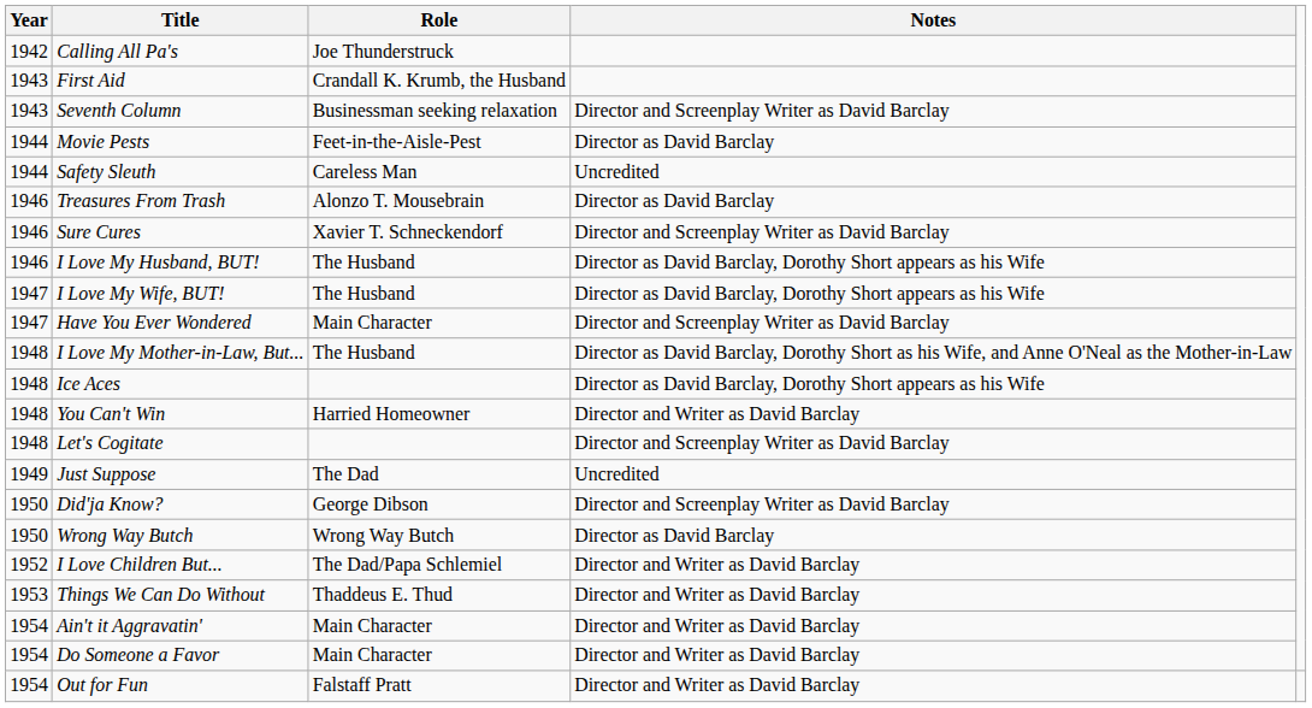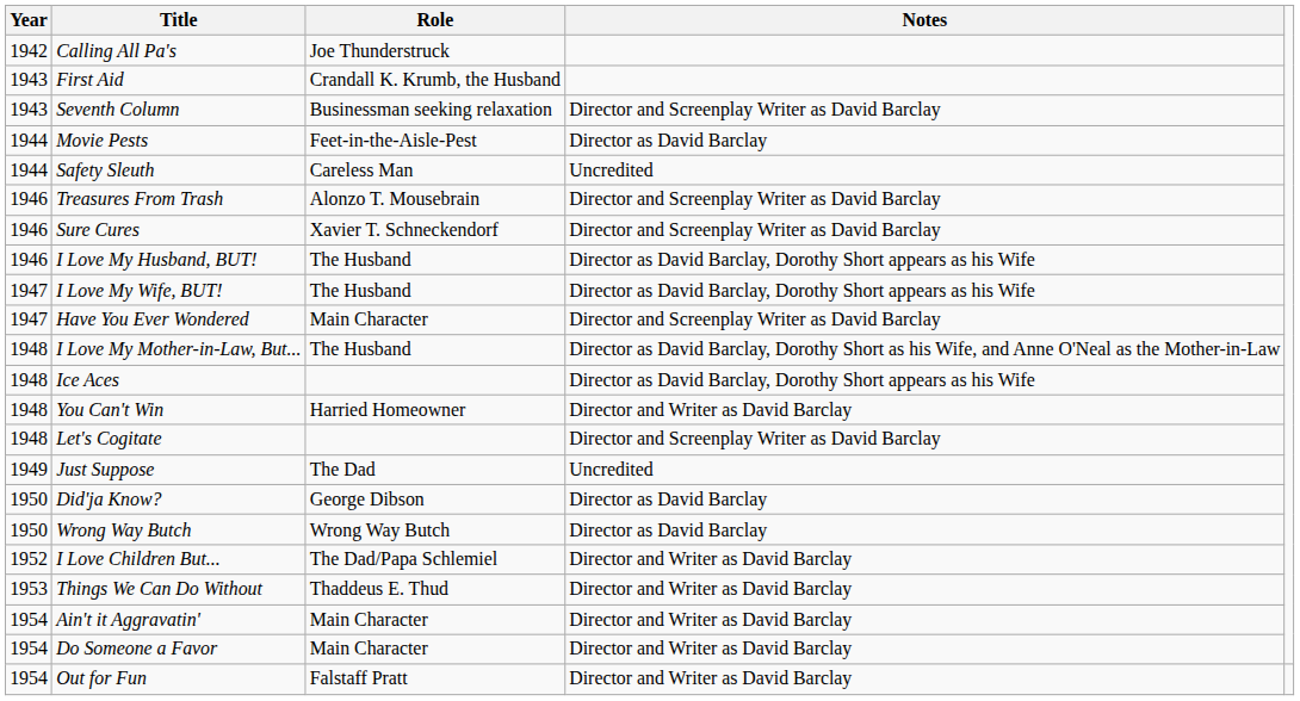Treasures From Trash | Notes: Director as David Barclay -> Director and Screenplay Writer as David Barclay
Did'ja Know? | Notes: Director and Screenplay Writer as David Barclay -> Director as David Barclay
